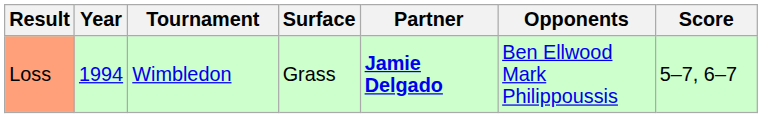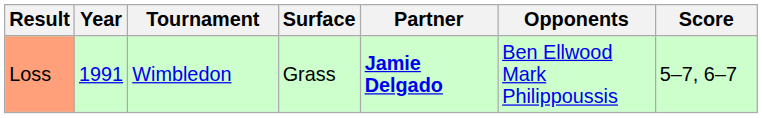Loss | Year: 1994 -> 1991
